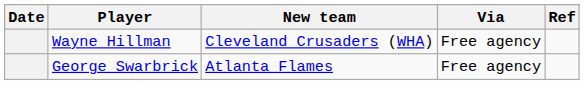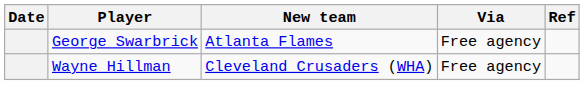rows swapped: Wayne Hillman <-> George Swarbrick
